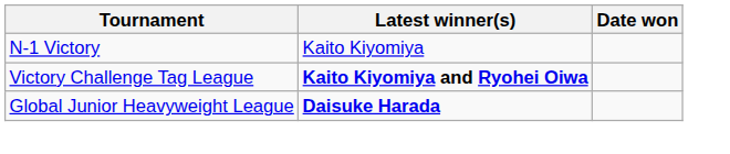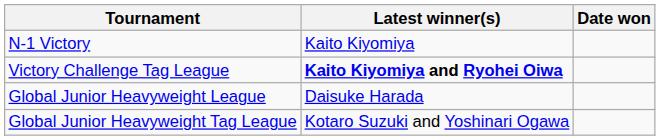Global Junior Heavyweight League | Latest winner(s): bold -> normal
+ row: Global Junior Heavyweight Tag League | Kotaro Suzuki and Yoshinari Ogawa
